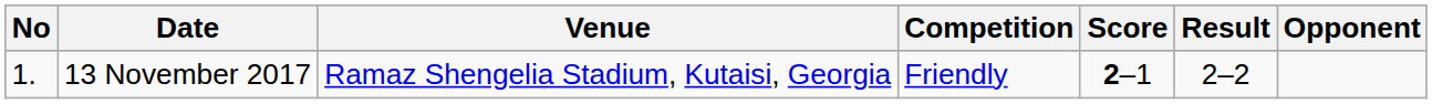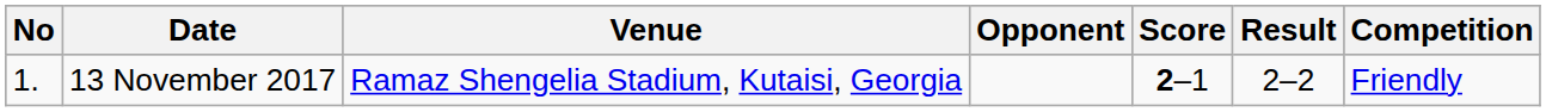columns swapped: Opponent <-> Competition
